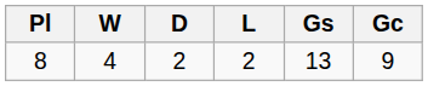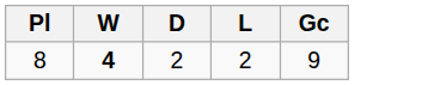- column: Gs | 13
8 | W: normal -> bold
